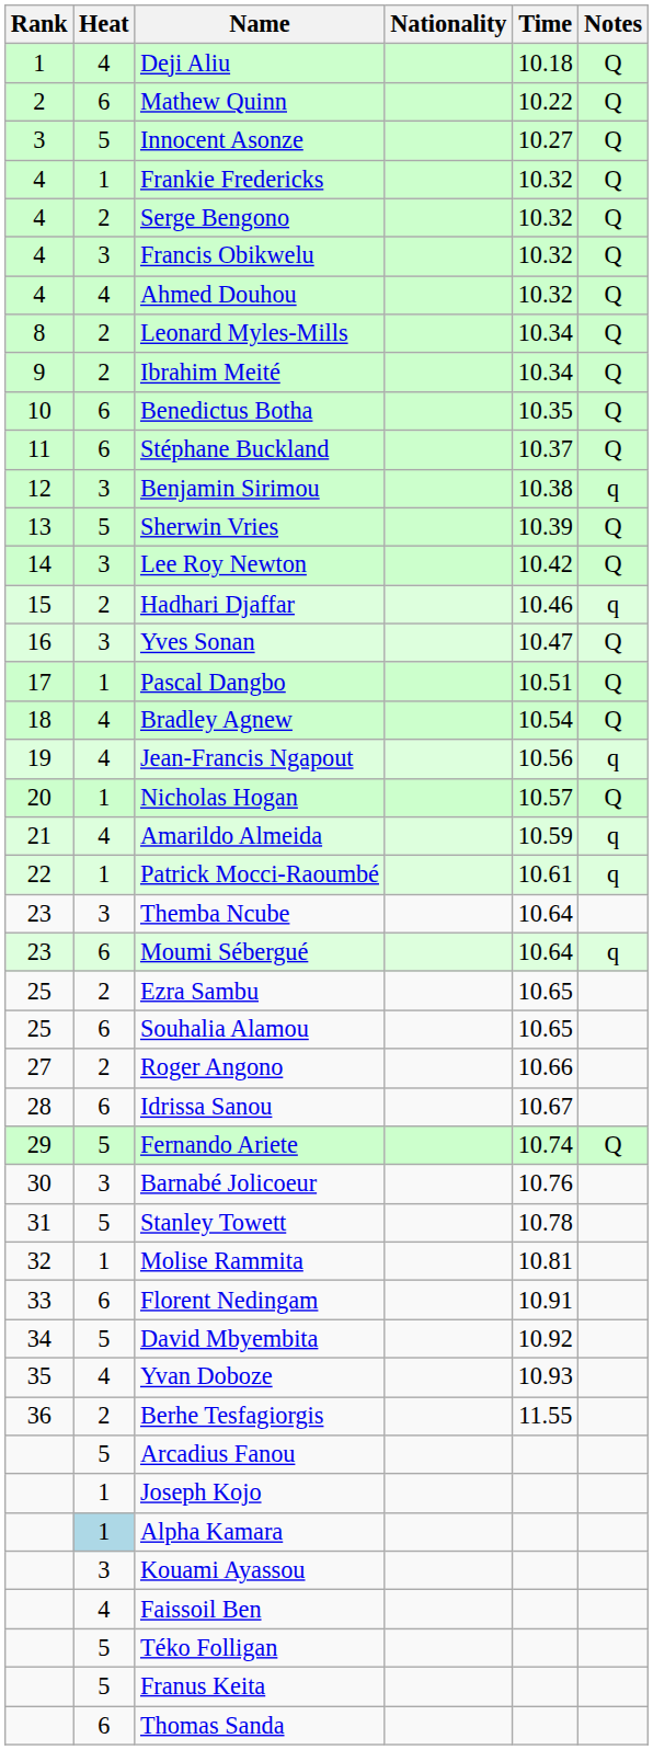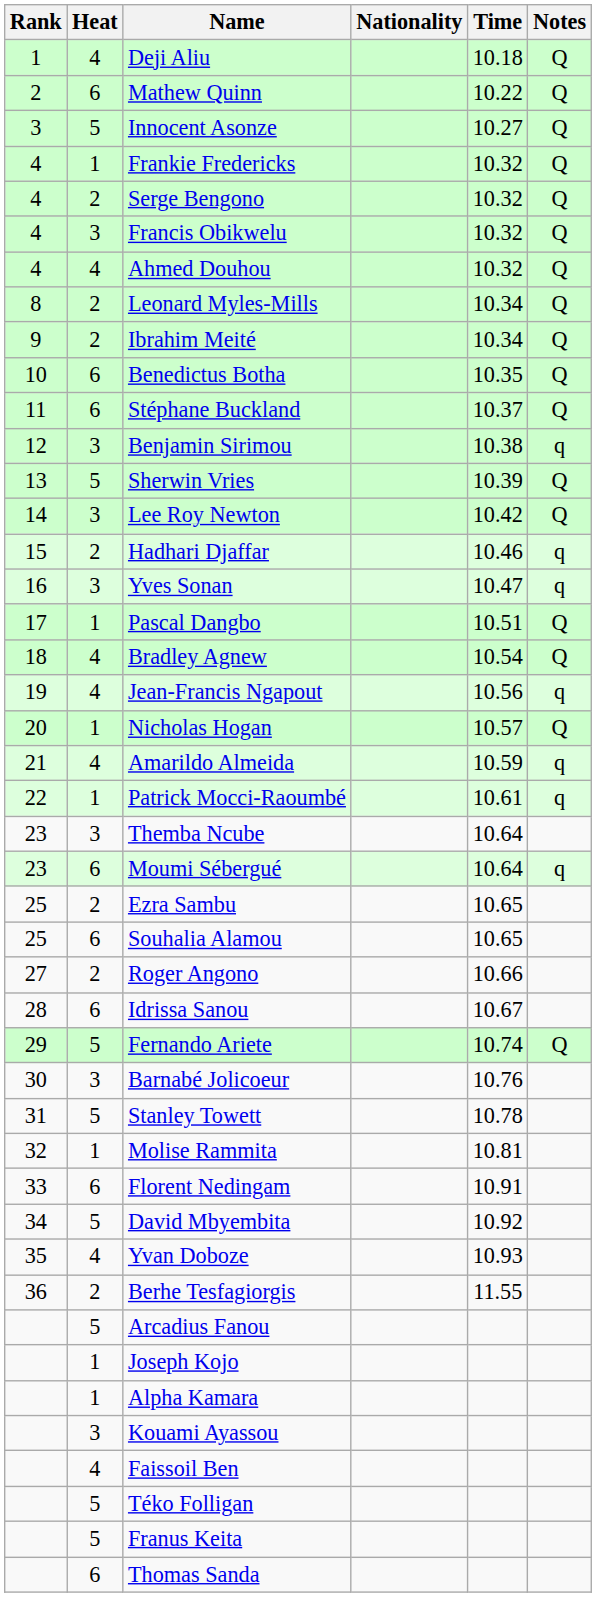Yves Sonan | Notes: Q -> q
Alpha Kamara | Heat: lightblue background -> no background
